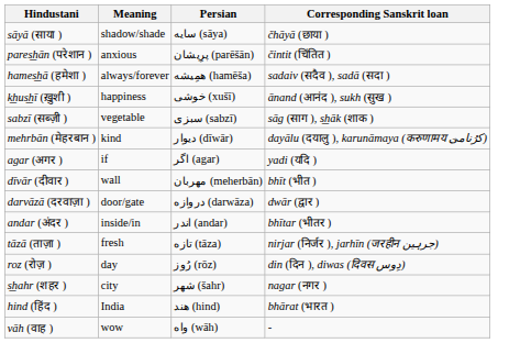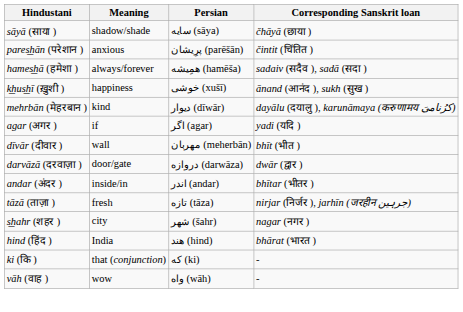- row: sabzī (सब्ज़ी ) | vegetable | سبزی (sabzī) | sāg (साग ), s͟hāk (शाक )
- row: roz (रोज़ ) | day | رُوز (rōz) | din (दिन ), diwas (दिवस دِوس)
+ row: ki (कि ) | that (conjunction) | که (ki) | -
